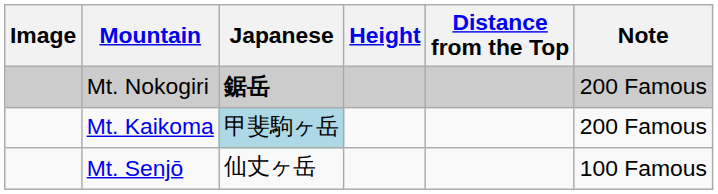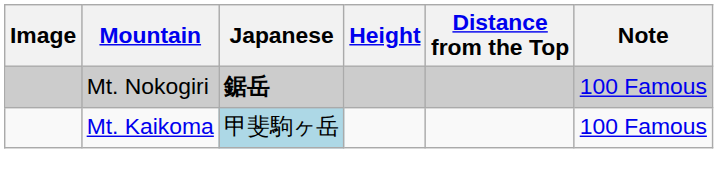Mt. Nokogiri | Note: 200 Famous -> 100 Famous
Mt. Kaikoma | Note: 200 Famous -> 100 Famous
- row: Mt. Senjō | 仙丈ヶ岳 | 100 Famous
